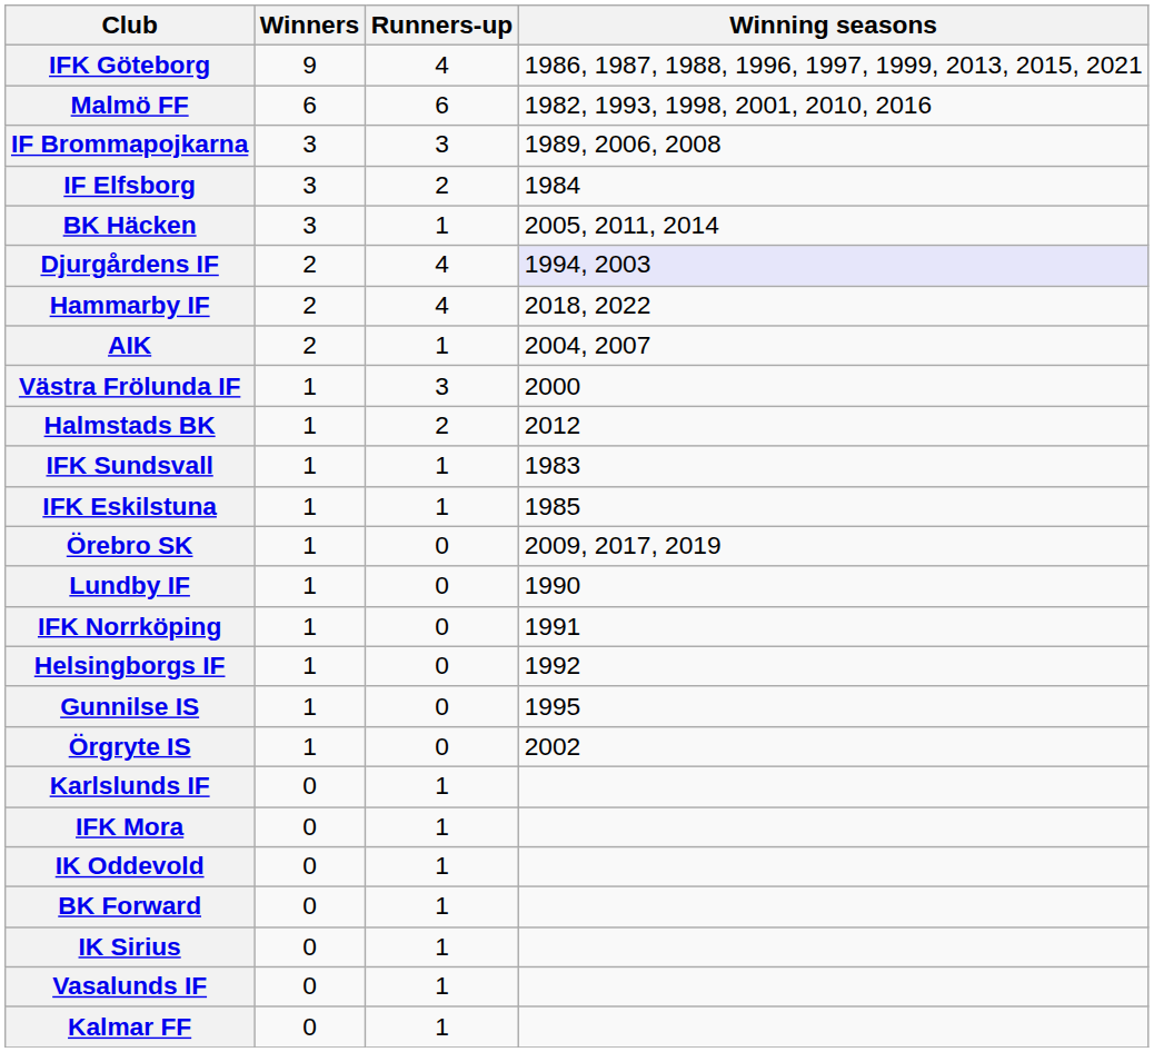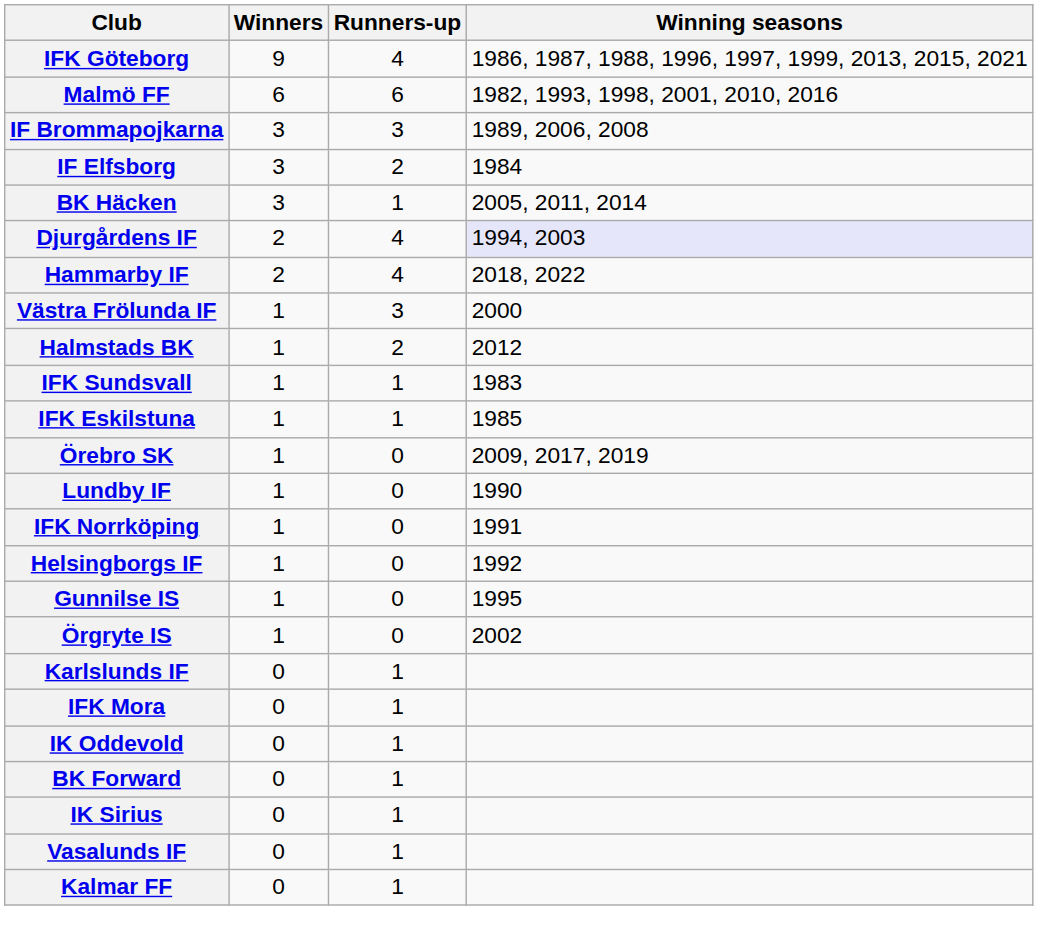- row: AIK | 2 | 1 | 2004, 2007
